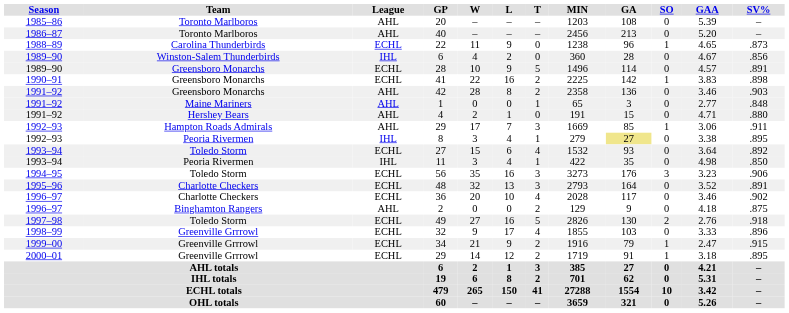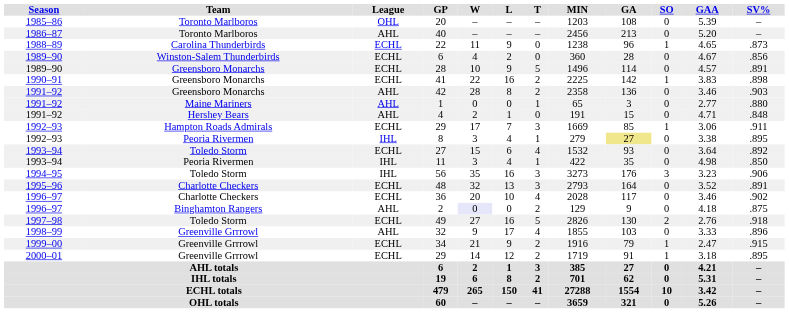1985–86 | League: AHL -> OHL
1989–90 / Winston-Salem Thunderbirds | League: IHL -> ECHL
1991–92 / Maine Mariners | SV%: .848 -> .880
1991–92 / Hershey Bears | SV%: .880 -> .848
1992–93 / Hampton Roads Admirals | League: AHL -> ECHL
1994–95 | League: ECHL -> IHL
1996–97 / Binghamton Rangers | W: no background -> lavender background
1998–99 | League: ECHL -> AHL
